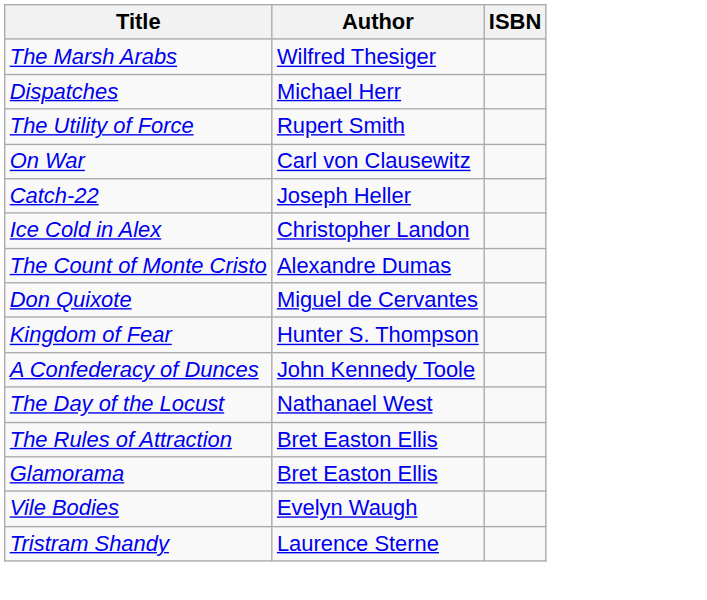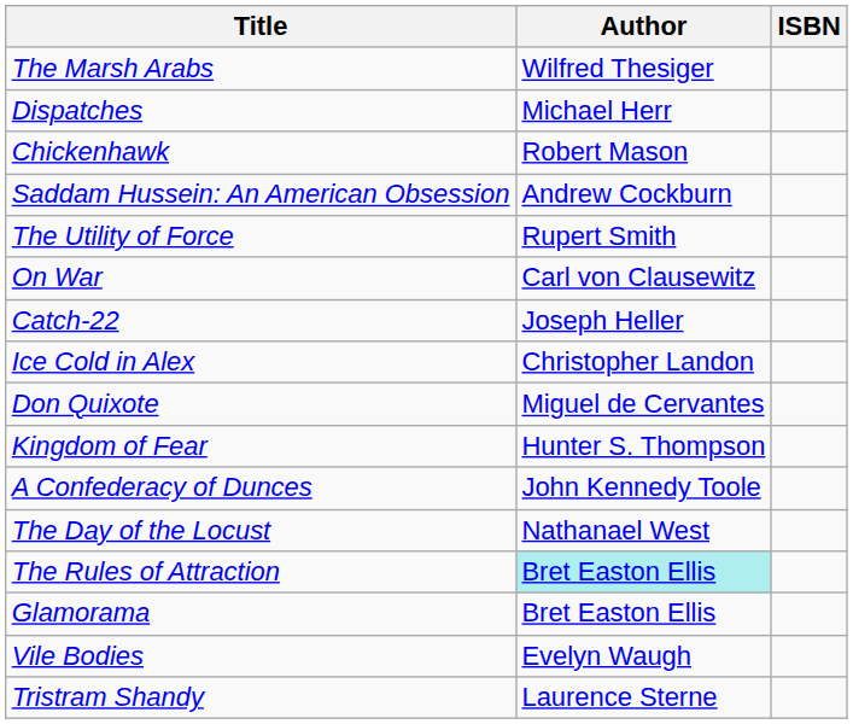+ row: Chickenhawk | Robert Mason
+ row: Saddam Hussein: An American Obsession | Andrew Cockburn
- row: The Count of Monte Cristo | Alexandre Dumas
The Rules of Attraction | Author: no background -> paleturquoise background
